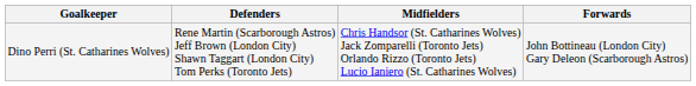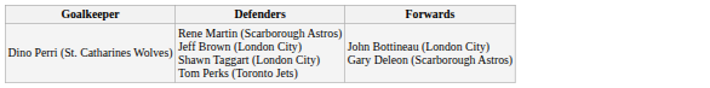- column: Midfielders | Chris Handsor (St. Catharines Wolves) Jack Zomparelli (Toronto Jets) Orlando Rizzo (Toronto Jets) Lucio Ianiero (St. Catharines Wolves)
